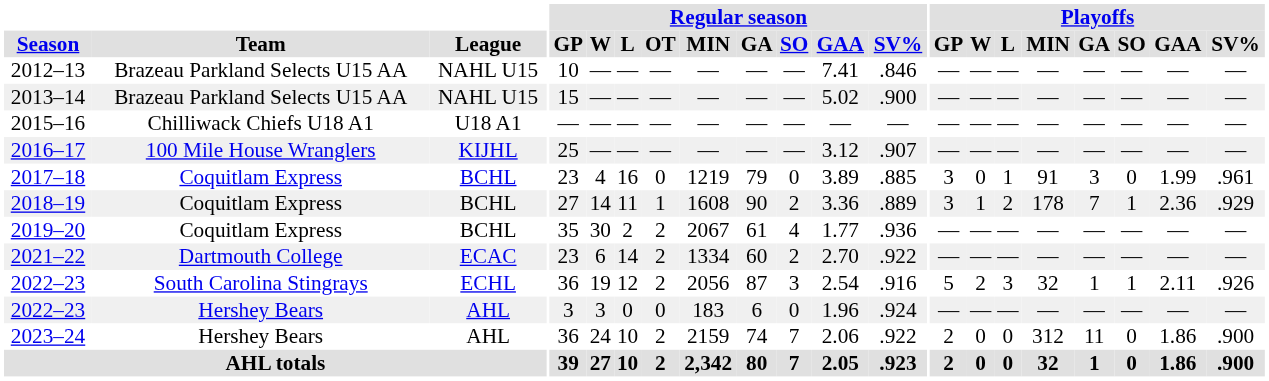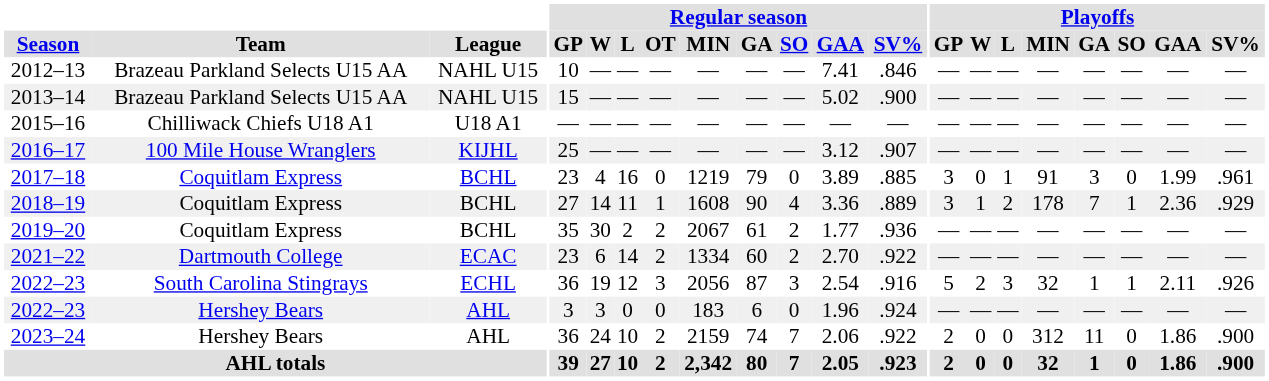2018–19 | Regular season / SO: 2 -> 4
2019–20 | Regular season / SO: 4 -> 2
2022–23 / South Carolina Stingrays | Regular season / OT: 2 -> 3
